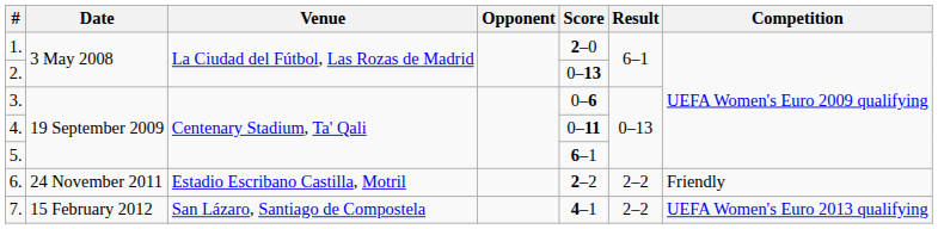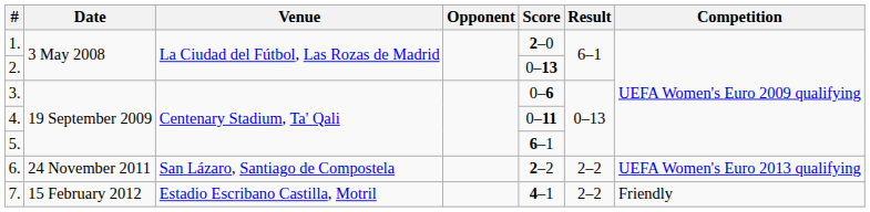6. | Venue: Estadio Escribano Castilla, Motril -> San Lázaro, Santiago de Compostela
6. | Competition: Friendly -> UEFA Women's Euro 2013 qualifying
7. | Venue: San Lázaro, Santiago de Compostela -> Estadio Escribano Castilla, Motril
7. | Competition: UEFA Women's Euro 2013 qualifying -> Friendly
